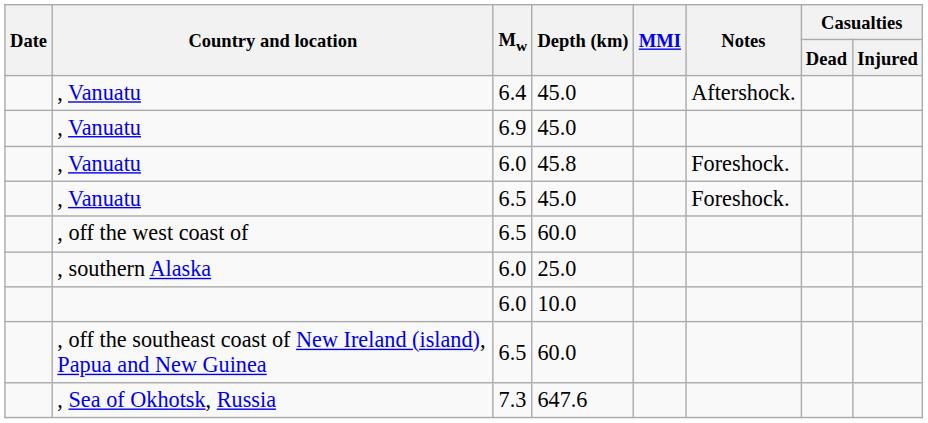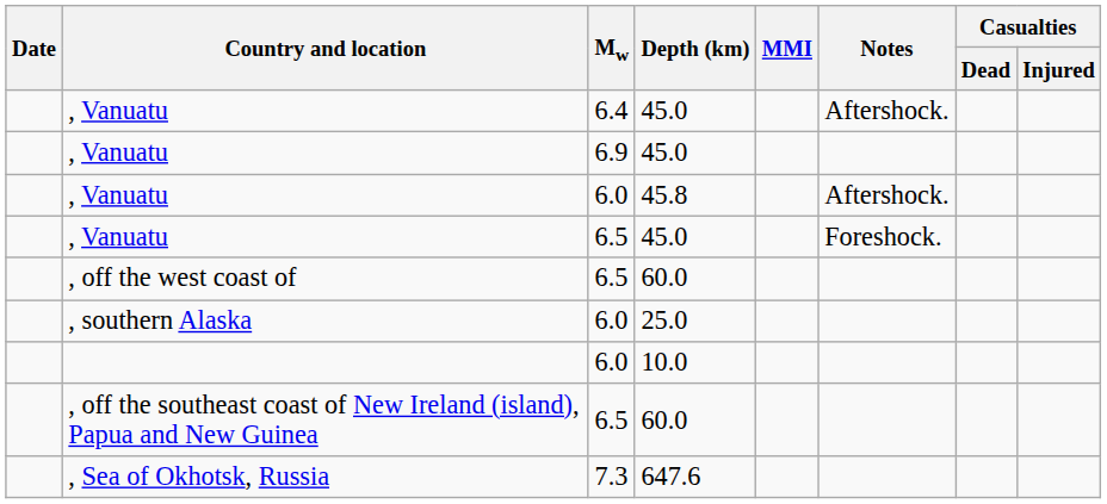, Vanuatu / 6.0 | Notes: Foreshock. -> Aftershock.
